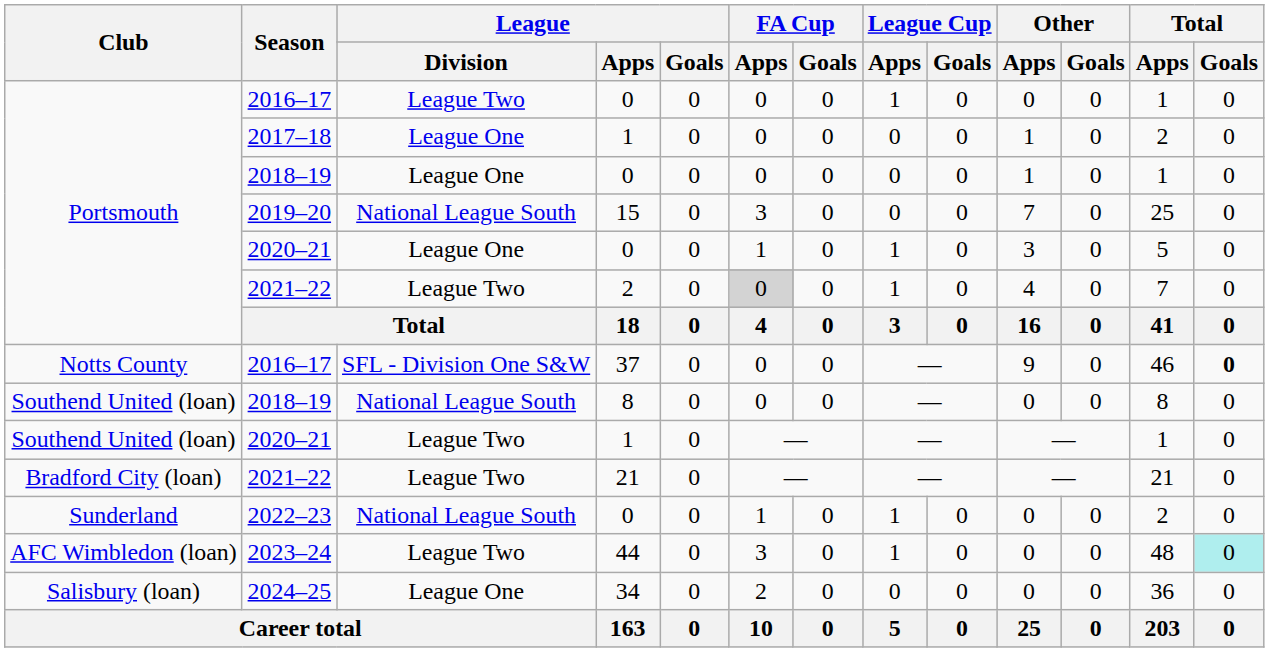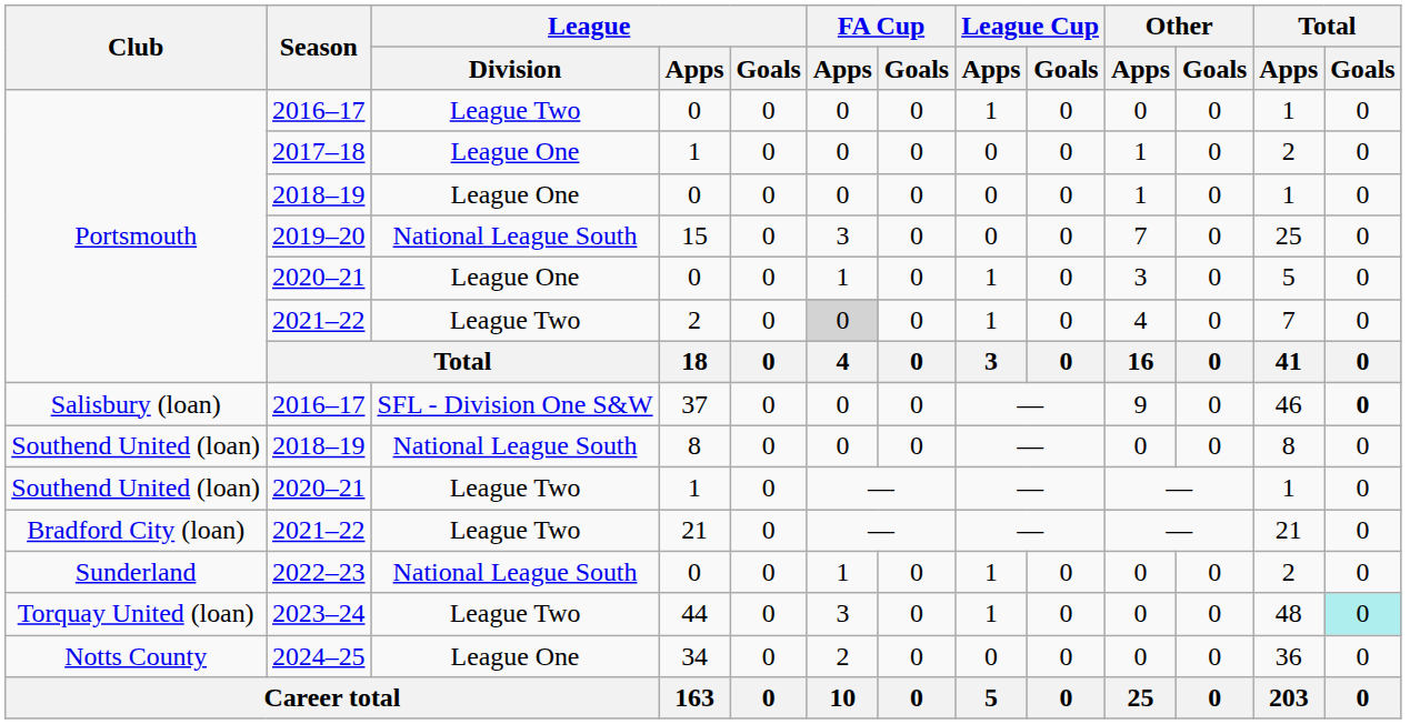2016–17 / 37 | Club: Notts County -> Salisbury (loan)
2023–24 | Club: AFC Wimbledon (loan) -> Torquay United (loan)
2024–25 | Club: Salisbury (loan) -> Notts County
